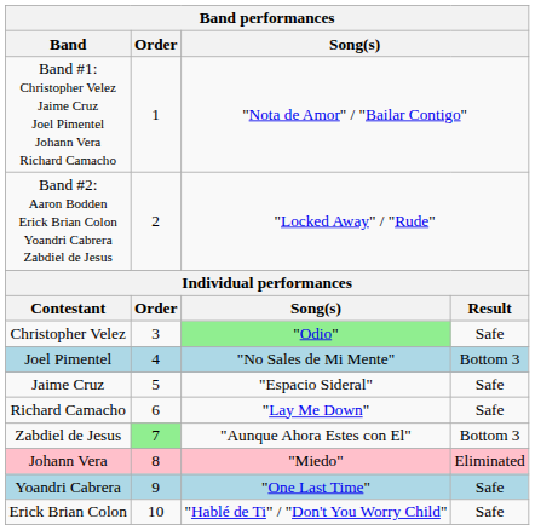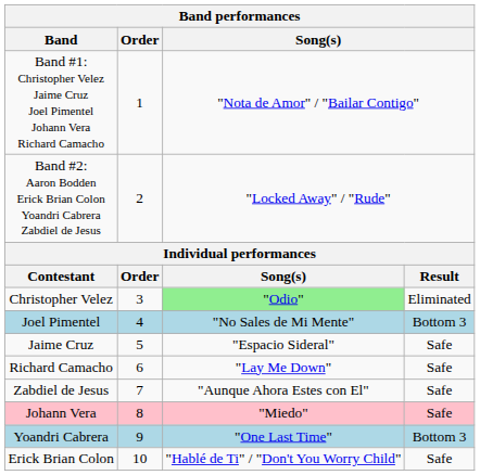Christopher Velez | column 4: Safe -> Eliminated
Zabdiel de Jesus | Order: lightgreen background -> no background
Zabdiel de Jesus | column 4: Bottom 3 -> Safe
Johann Vera | column 4: Eliminated -> Safe
Yoandri Cabrera | column 4: Safe -> Bottom 3
